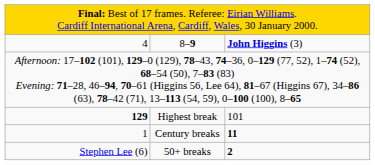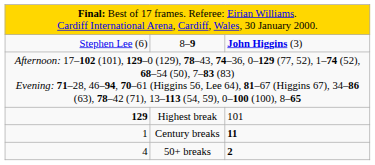8–9 | column 1: 4 -> Stephen Lee (6)
50+ breaks | column 1: Stephen Lee (6) -> 4
